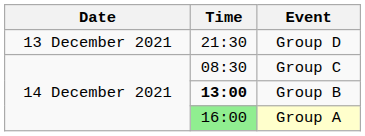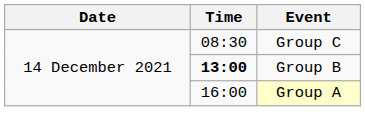- row: 13 December 2021 | 21:30 | Group D
Group A | Time: lightgreen background -> no background
